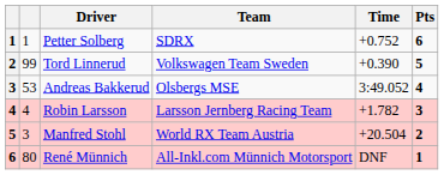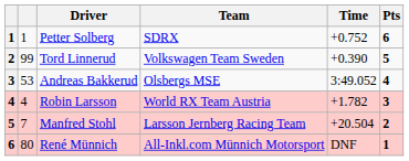Robin Larsson | Team: Larsson Jernberg Racing Team -> World RX Team Austria
Manfred Stohl | column 2: 3 -> 7
Manfred Stohl | Team: World RX Team Austria -> Larsson Jernberg Racing Team
